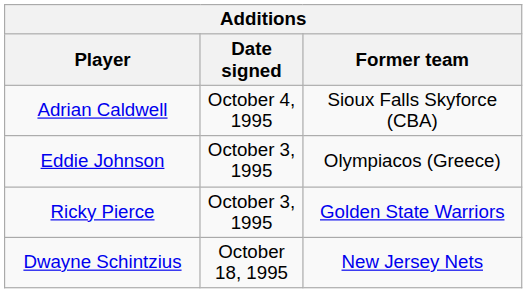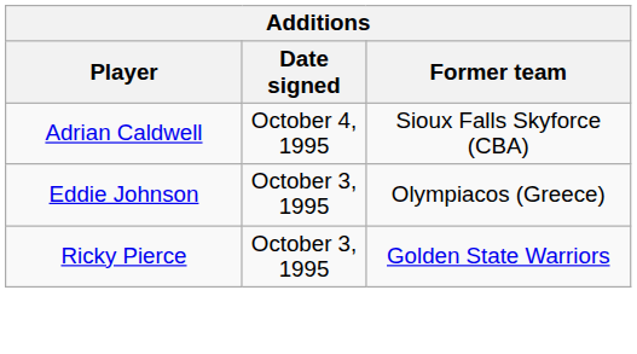- row: Dwayne Schintzius | October 18, 1995 | New Jersey Nets
